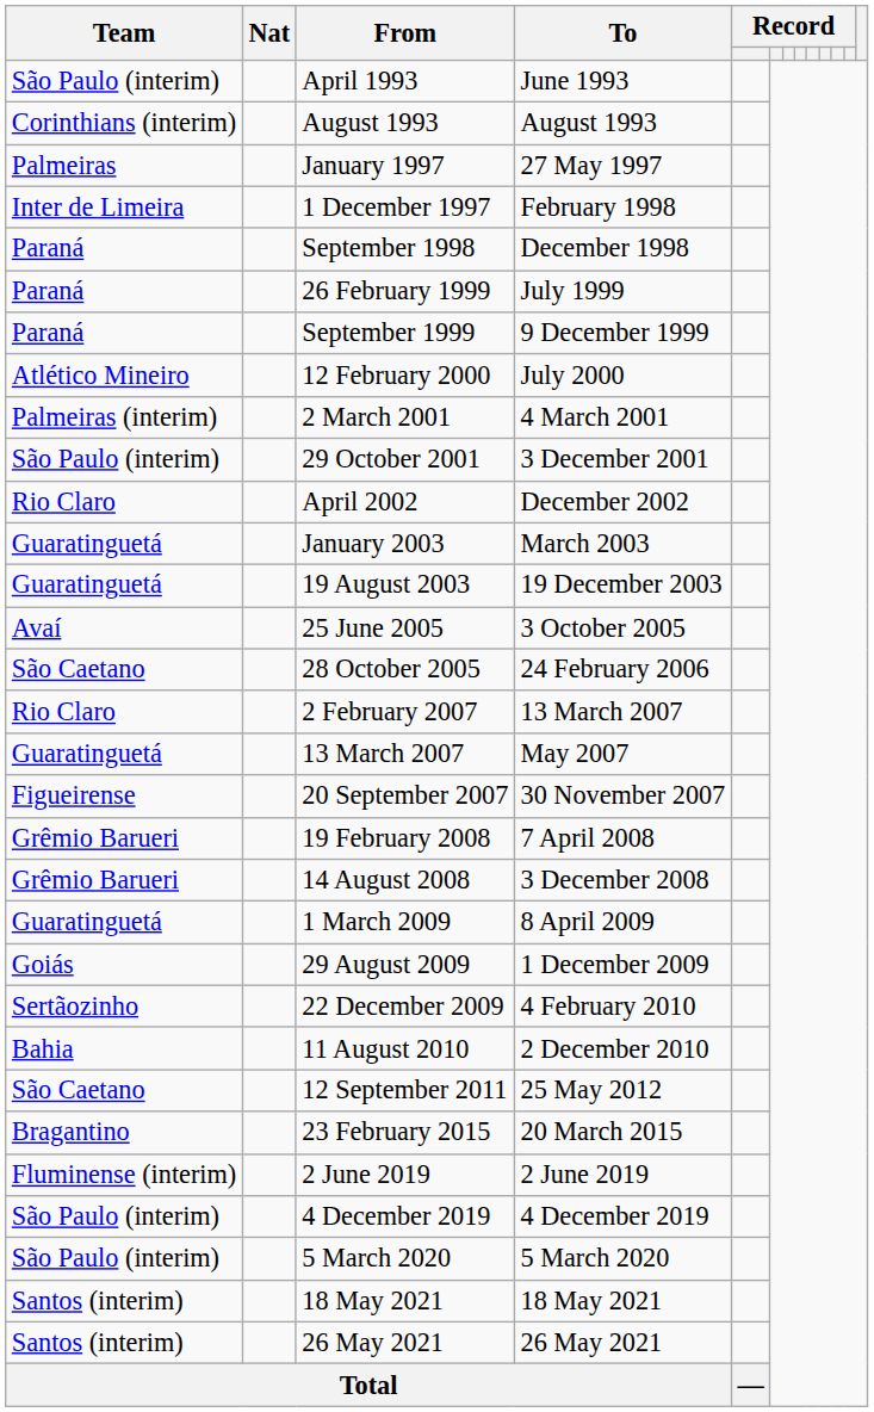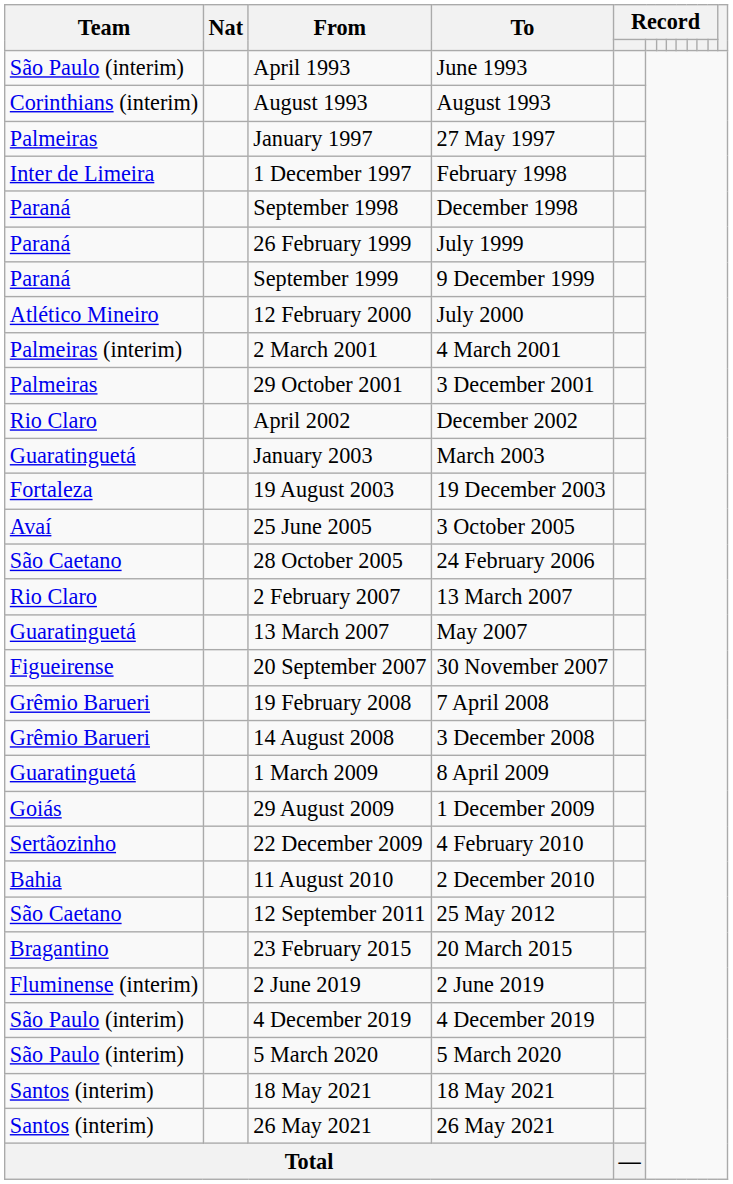29 October 2001 | Team: São Paulo (interim) -> Palmeiras
19 August 2003 | Team: Guaratinguetá -> Fortaleza
